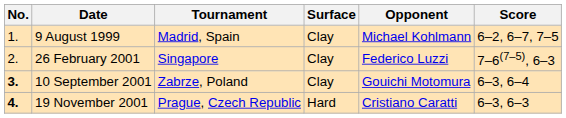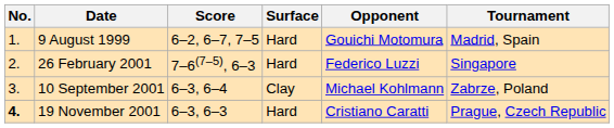columns swapped: Tournament <-> Score
9 August 1999 | Surface: Clay -> Hard
9 August 1999 | Opponent: Michael Kohlmann -> Gouichi Motomura
26 February 2001 | Surface: Clay -> Hard
10 September 2001 | No.: bold -> normal
10 September 2001 | Opponent: Gouichi Motomura -> Michael Kohlmann
